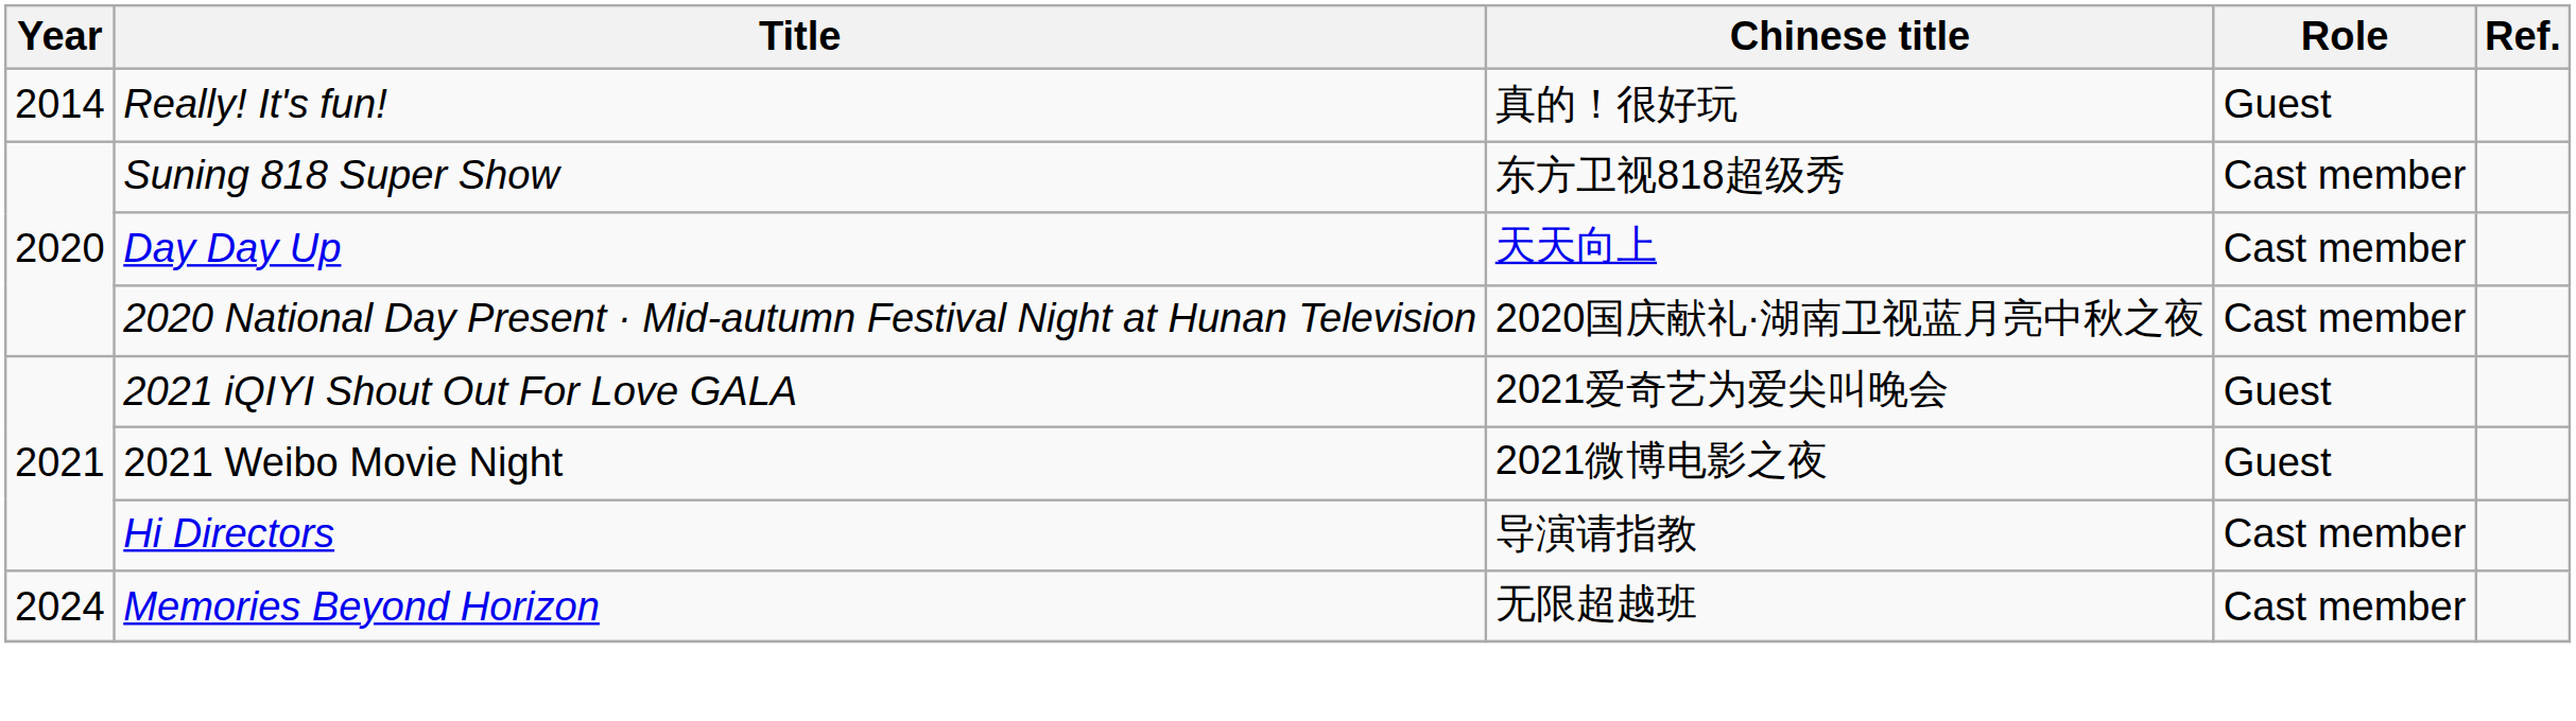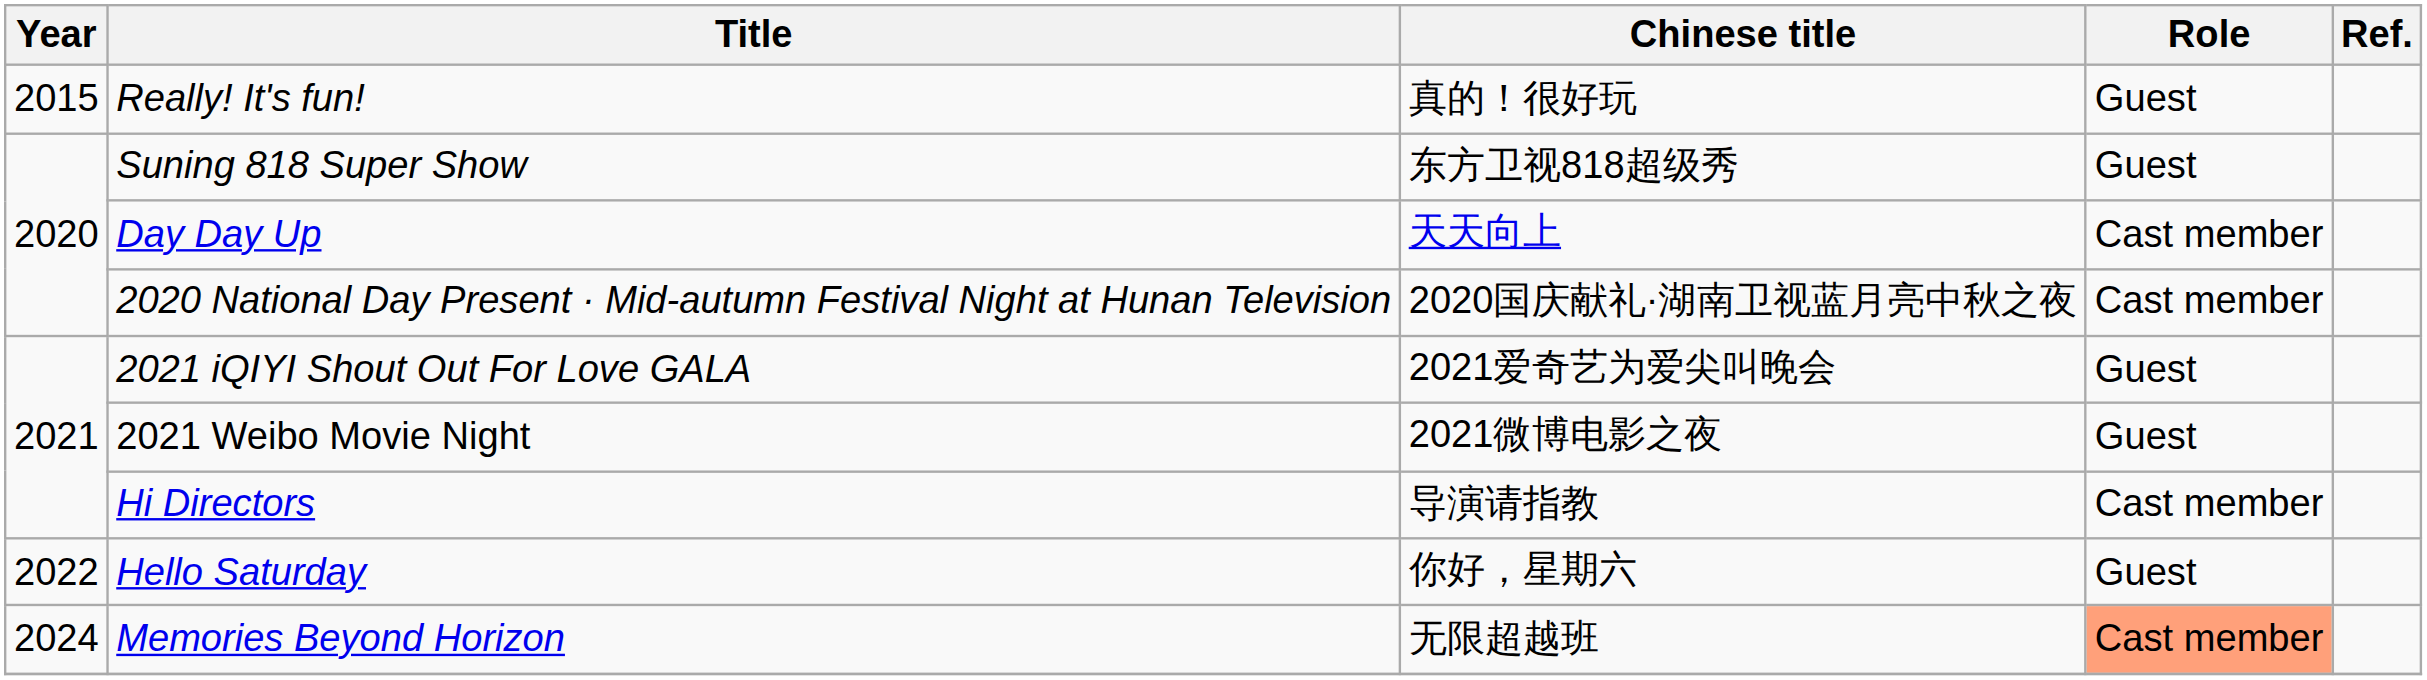Really! It's fun! | Year: 2014 -> 2015
Suning 818 Super Show | Role: Cast member -> Guest
+ row: 2022 | Hello Saturday | 你好，星期六 | Guest
Memories Beyond Horizon | Role: no background -> lightsalmon background
